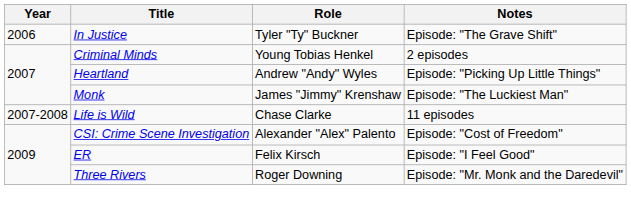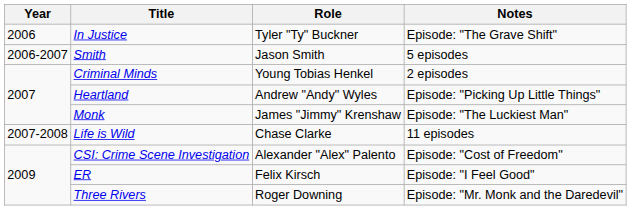+ row: 2006-2007 | Smith | Jason Smith | 5 episodes
